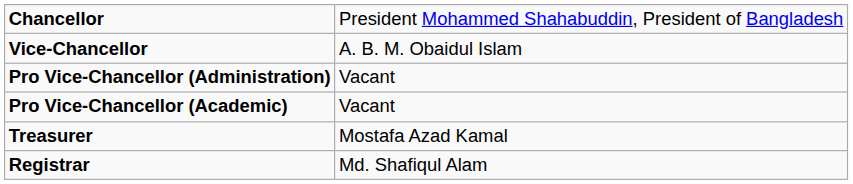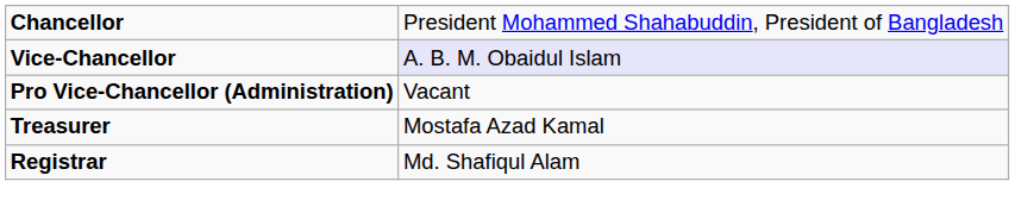Vice-Chancellor | column 2: no background -> lavender background
- row: Pro Vice-Chancellor (Academic) | Vacant
